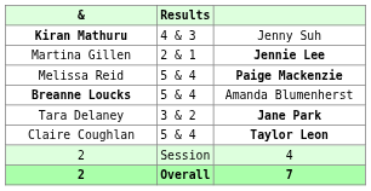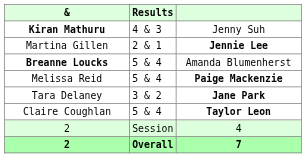rows swapped: Breanne Loucks <-> Melissa Reid
